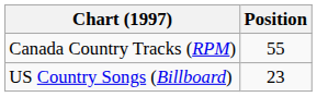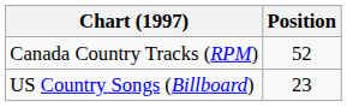Canada Country Tracks (RPM) | Position: 55 -> 52
